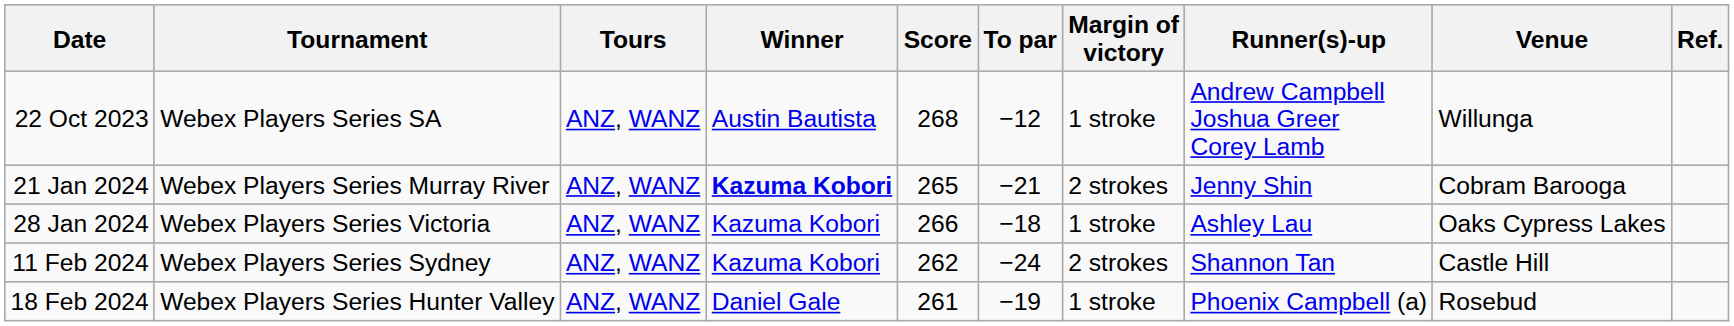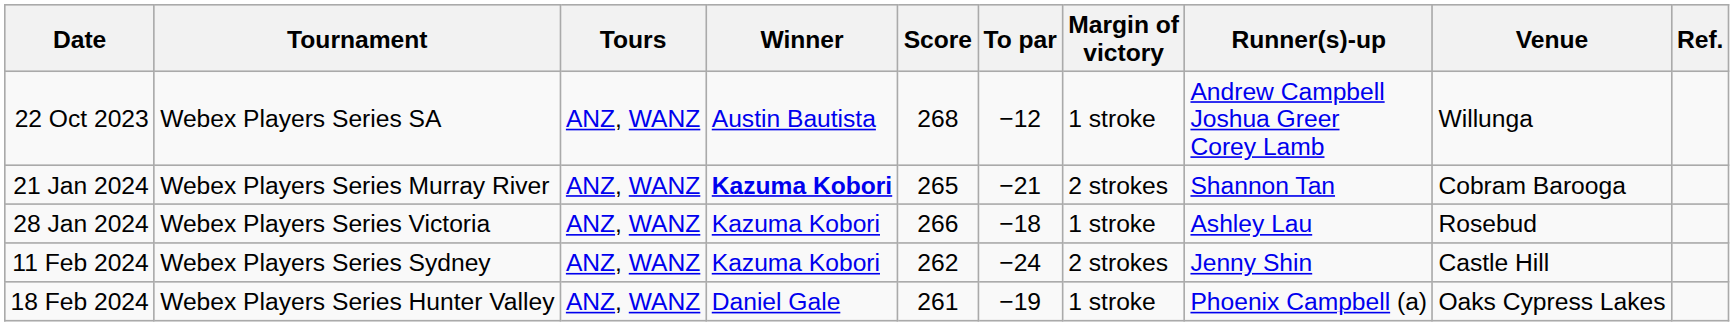21 Jan 2024 | Runner(s)-up: Jenny Shin -> Shannon Tan
28 Jan 2024 | Venue: Oaks Cypress Lakes -> Rosebud
11 Feb 2024 | Runner(s)-up: Shannon Tan -> Jenny Shin
18 Feb 2024 | Venue: Rosebud -> Oaks Cypress Lakes
